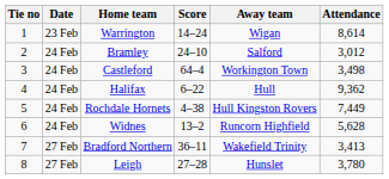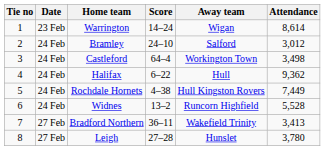Widnes | Attendance: 5,628 -> 5,528
